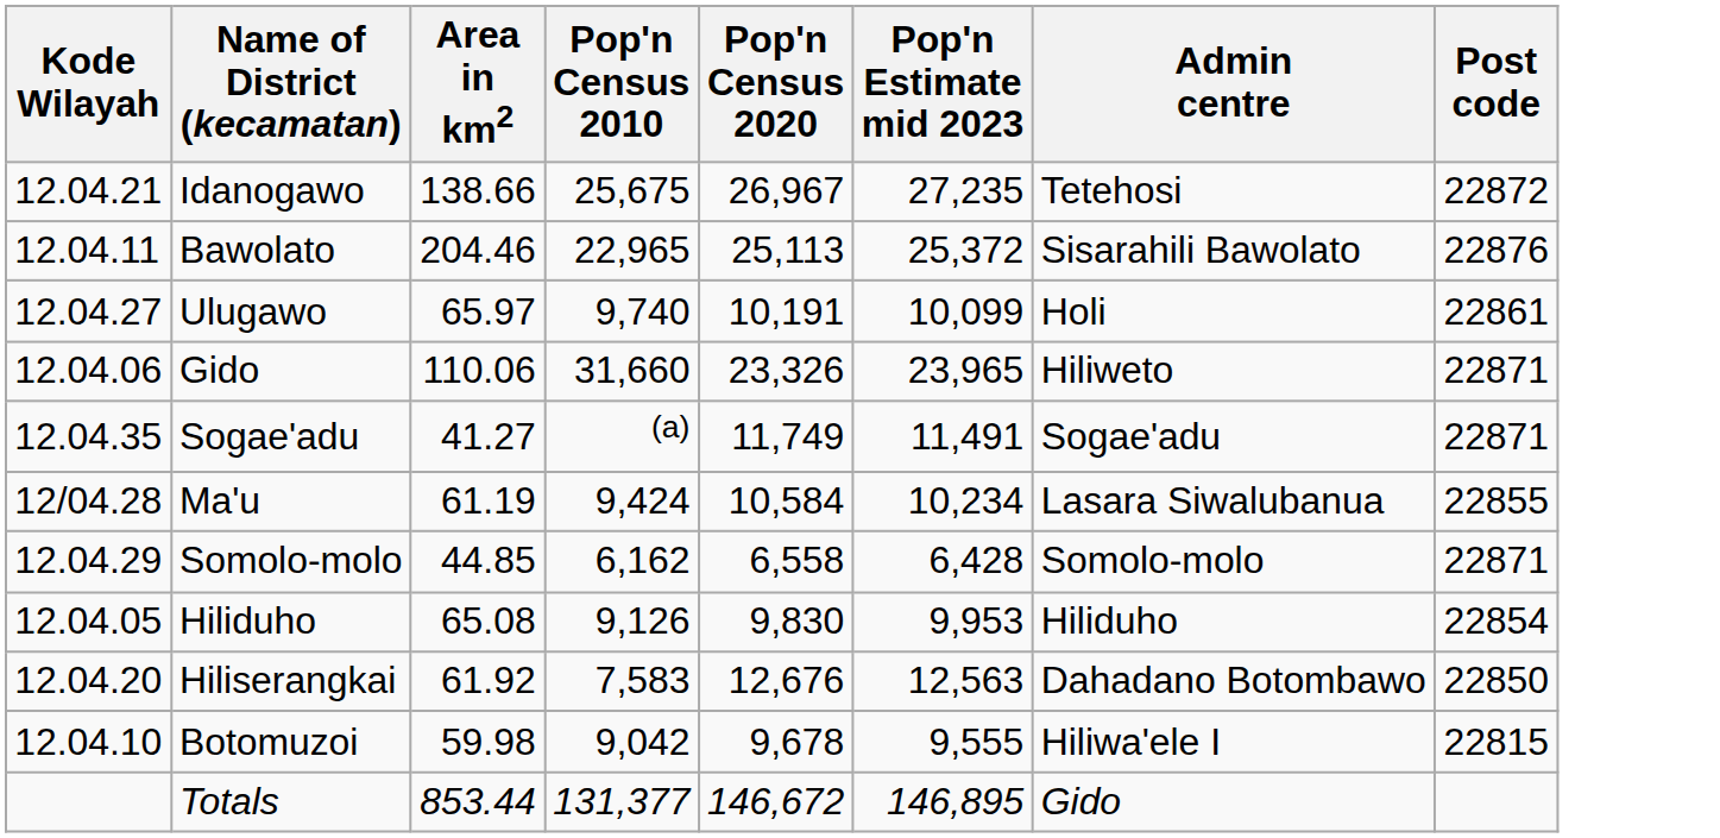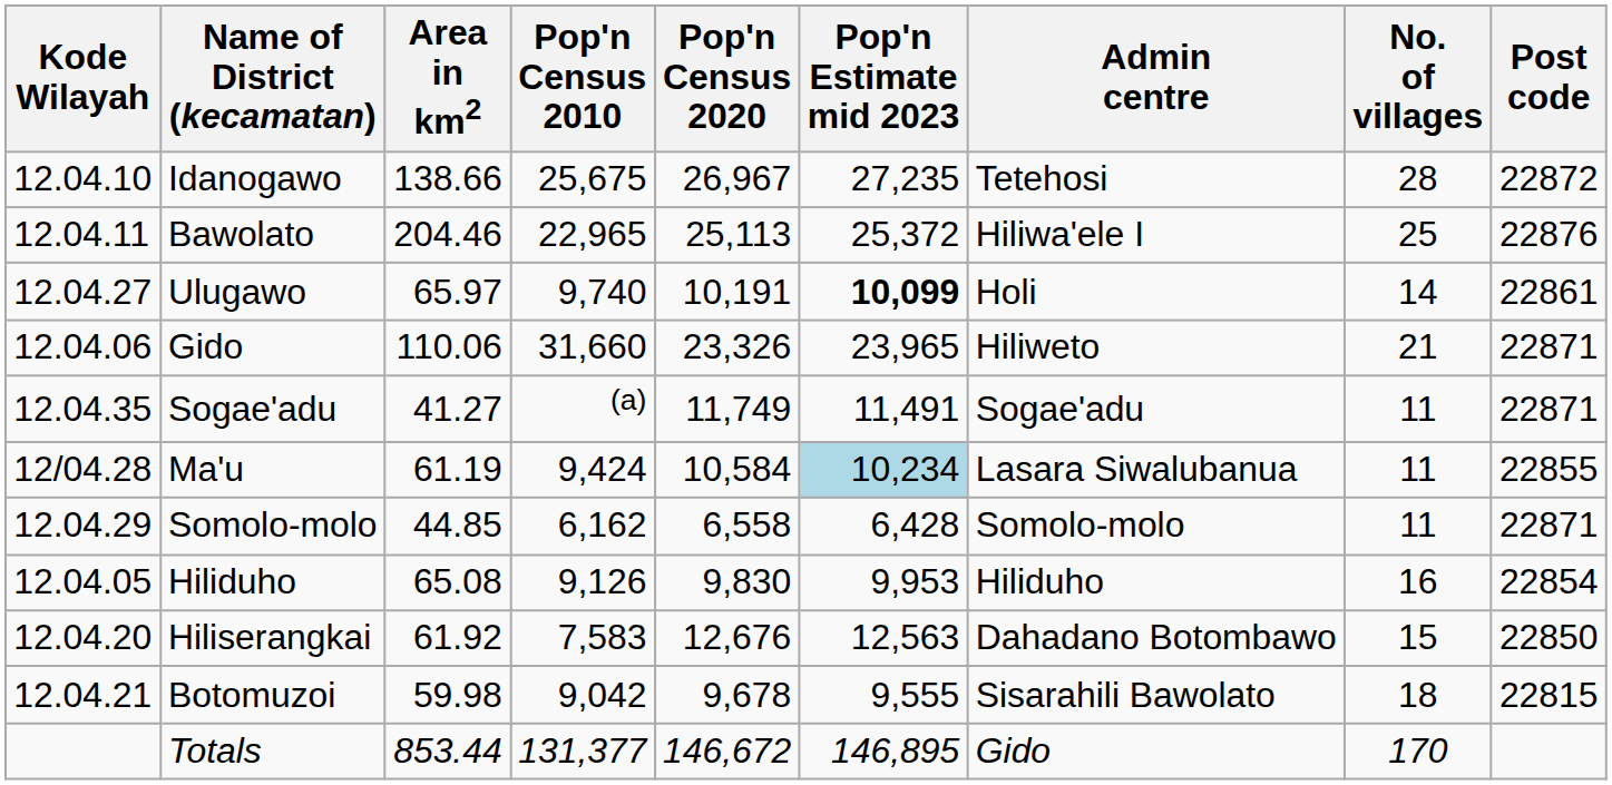+ column: No. of villages | 28 | 25 | 14 | 21 | 11 | 11 | 11 | 16 | 15 | 18 | 170
Idanogawo | Kode Wilayah: 12.04.21 -> 12.04.10
Bawolato | Admin centre: Sisarahili Bawolato -> Hiliwa'ele I
Ulugawo | Pop'n Estimate mid 2023: normal -> bold
Ma'u | Pop'n Estimate mid 2023: no background -> lightblue background
Botomuzoi | Kode Wilayah: 12.04.10 -> 12.04.21
Botomuzoi | Admin centre: Hiliwa'ele I -> Sisarahili Bawolato
